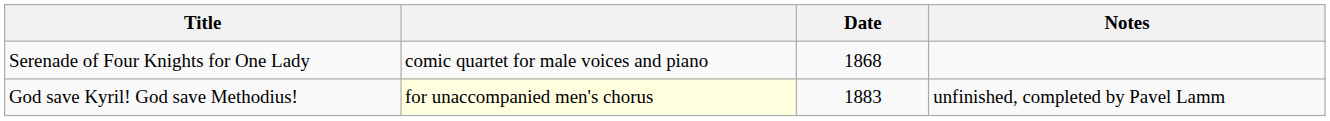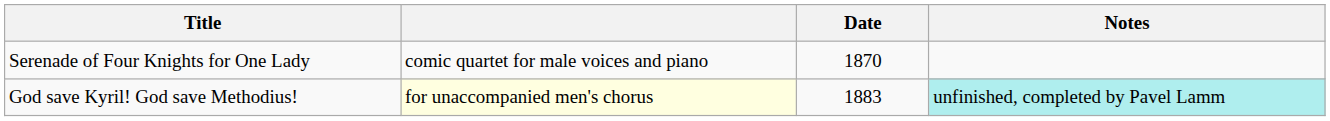Serenade of Four Knights for One Lady | Date: 1868 -> 1870
God save Kyril! God save Methodius! | Notes: no background -> paleturquoise background
